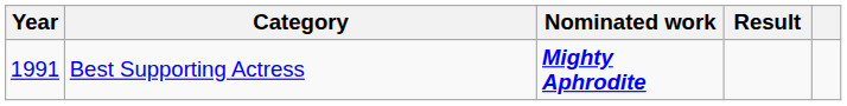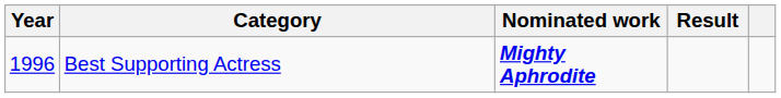Best Supporting Actress | Year: 1991 -> 1996
